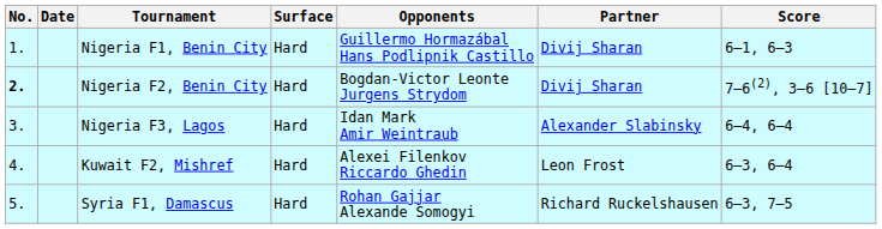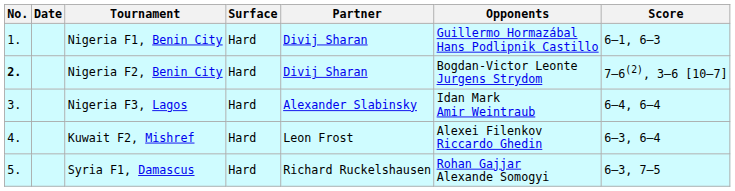columns swapped: Partner <-> Opponents
